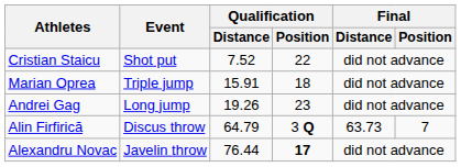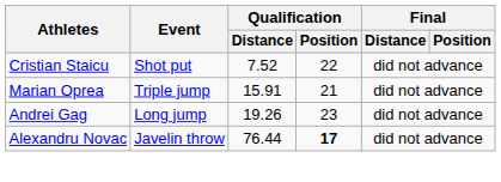Marian Oprea | Qualification / Position: 18 -> 21
- row: Alin Firfirică | Discus throw | 64.79 | 3 Q | 63.73 | 7
